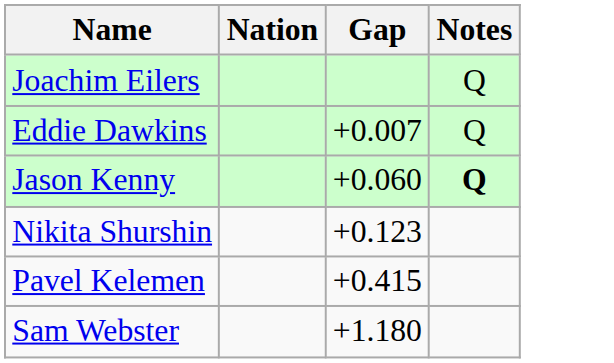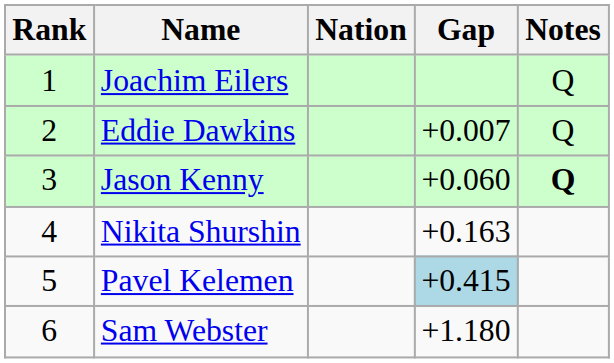+ column: Rank | 1 | 2 | 3 | 4 | 5 | 6
Nikita Shurshin | Gap: +0.123 -> +0.163
Pavel Kelemen | Gap: no background -> lightblue background
